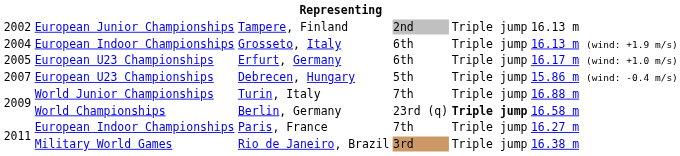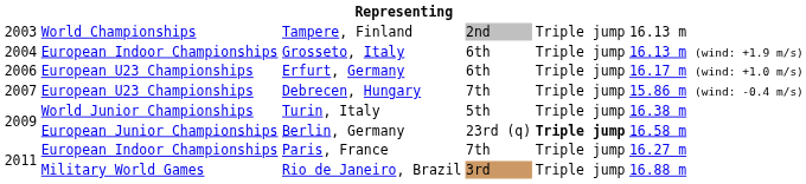Tampere, Finland | column 1: 2002 -> 2003
Tampere, Finland | column 2: European Junior Championships -> World Championships
Erfurt, Germany | column 1: 2005 -> 2006
Debrecen, Hungary | column 4: 5th -> 7th
Turin, Italy | column 4: 7th -> 5th
Turin, Italy | column 6: 16.88 m -> 16.38 m
Berlin, Germany | column 2: World Championships -> European Junior Championships
Rio de Janeiro, Brazil | column 6: 16.38 m -> 16.88 m
